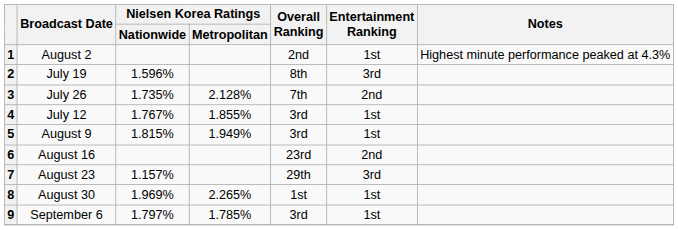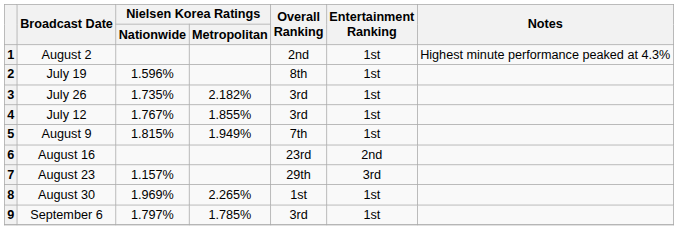2 | Entertainment Ranking: 3rd -> 1st
3 | Nielsen Korea Ratings / Metropolitan: 2.128% -> 2.182%
3 | Overall Ranking: 7th -> 3rd
3 | Entertainment Ranking: 2nd -> 1st
5 | Overall Ranking: 3rd -> 7th
